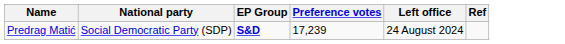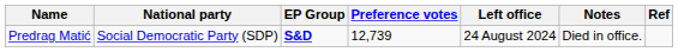+ column: Notes | Died in office.
Predrag Matić | Preference votes: 17,239 -> 12,739
